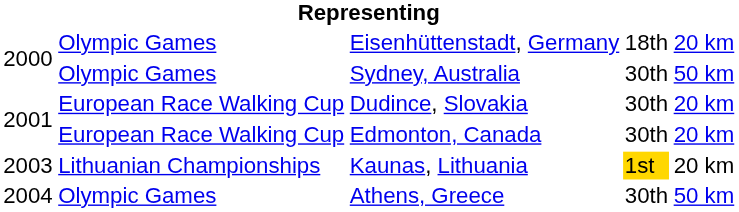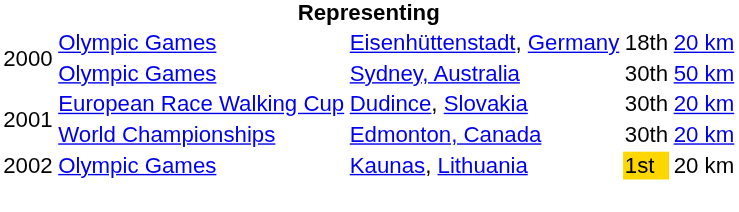Edmonton, Canada | column 2: European Race Walking Cup -> World Championships
Kaunas, Lithuania | column 1: 2003 -> 2002
Kaunas, Lithuania | column 2: Lithuanian Championships -> Olympic Games
- row: 2004 | Olympic Games | Athens, Greece | 30th | 50 km
